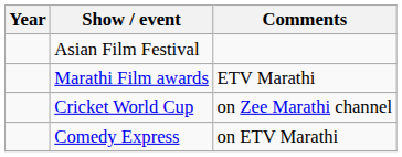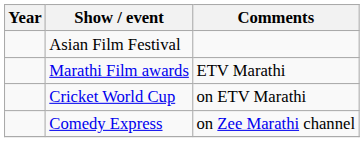Cricket World Cup | Comments: on Zee Marathi channel -> on ETV Marathi
Comedy Express | Comments: on ETV Marathi -> on Zee Marathi channel
